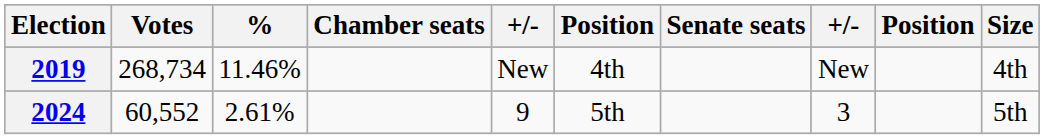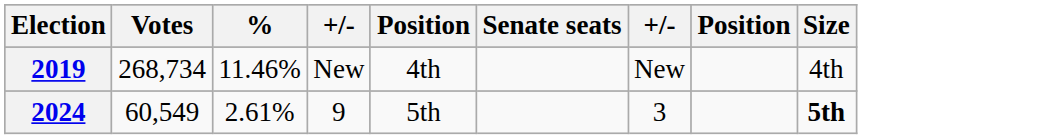- column: Chamber seats
2024 | Votes: 60,552 -> 60,549
2024 | Size: normal -> bold
